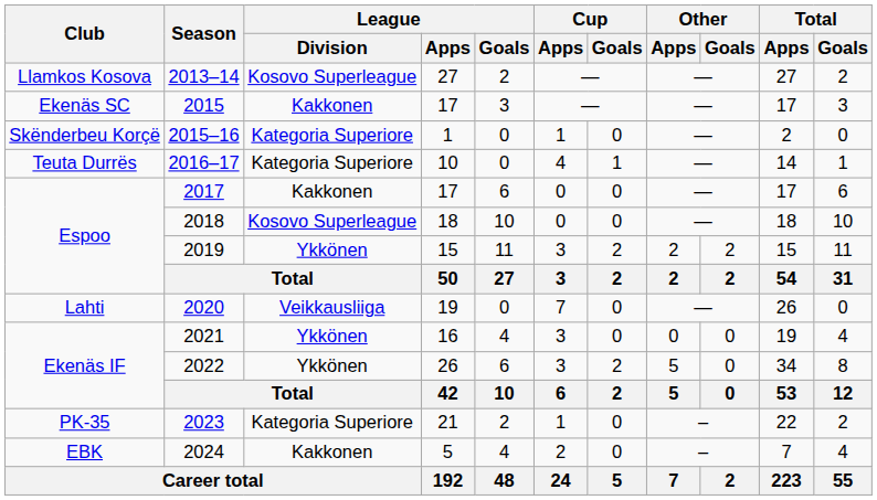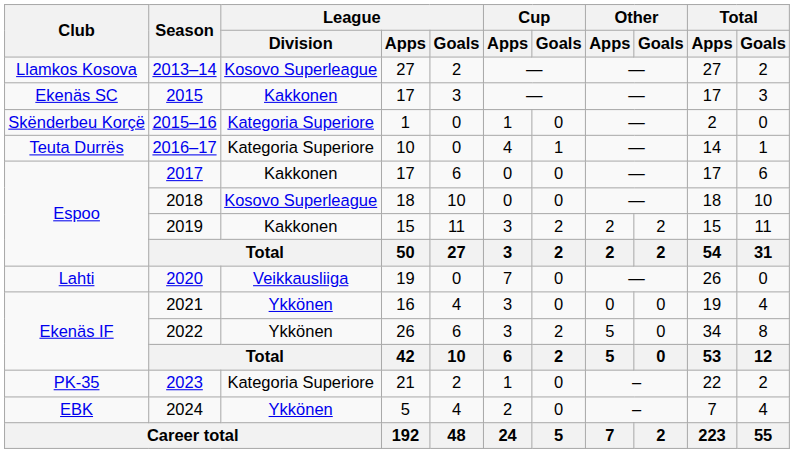2019 | League / Division: Ykkönen -> Kakkonen
2024 | League / Division: Kakkonen -> Ykkönen
